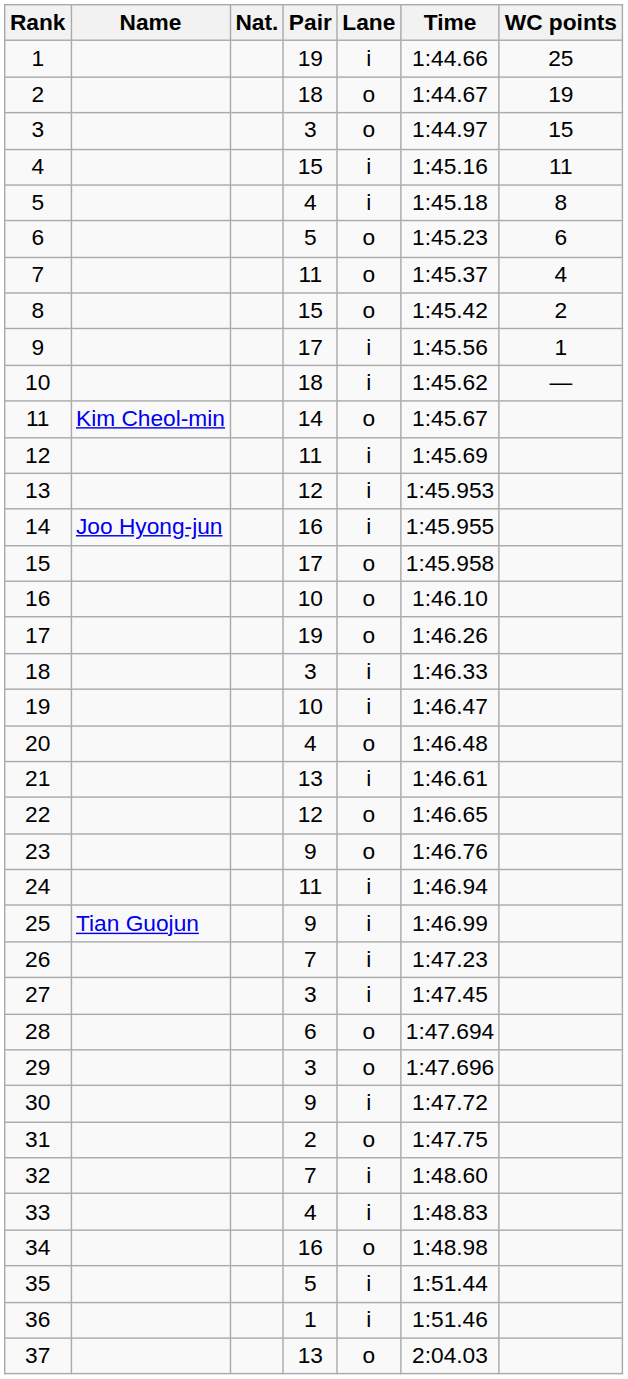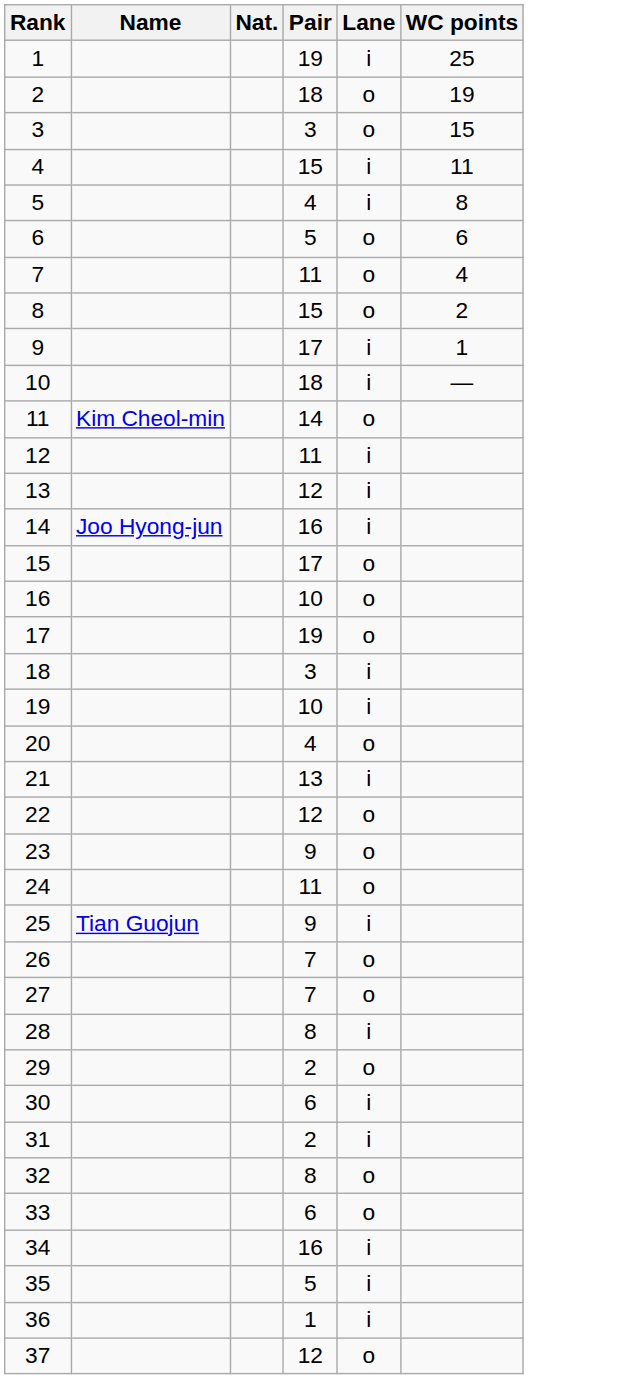- column: Time | 1:44.66 | 1:44.67 | 1:44.97 | 1:45.16 | 1:45.18 | 1:45.23 | 1:45.37 | 1:45.42 | 1:45.56 | 1:45.62 | 1:45.67 | 1:45.69 | 1:45.953 | 1:45.955 | 1:45.958 | 1:46.10 | 1:46.26 | 1:46.33 | 1:46.47 | 1:46.48 | 1:46.61 | 1:46.65 | 1:46.76 | 1:46.94 | 1:46.99 | 1:47.23 | 1:47.45 | 1:47.694 | 1:47.696 | 1:47.72 | 1:47.75 | 1:48.60 | 1:48.83 | 1:48.98 | 1:51.44 | 1:51.46 | 2:04.03
24 | Lane: i -> o
26 | Lane: i -> o
27 | Pair: 3 -> 7
27 | Lane: i -> o
28 | Pair: 6 -> 8
28 | Lane: o -> i
29 | Pair: 3 -> 2
30 | Pair: 9 -> 6
31 | Lane: o -> i
32 | Pair: 7 -> 8
32 | Lane: i -> o
33 | Pair: 4 -> 6
33 | Lane: i -> o
34 | Lane: o -> i
37 | Pair: 13 -> 12
